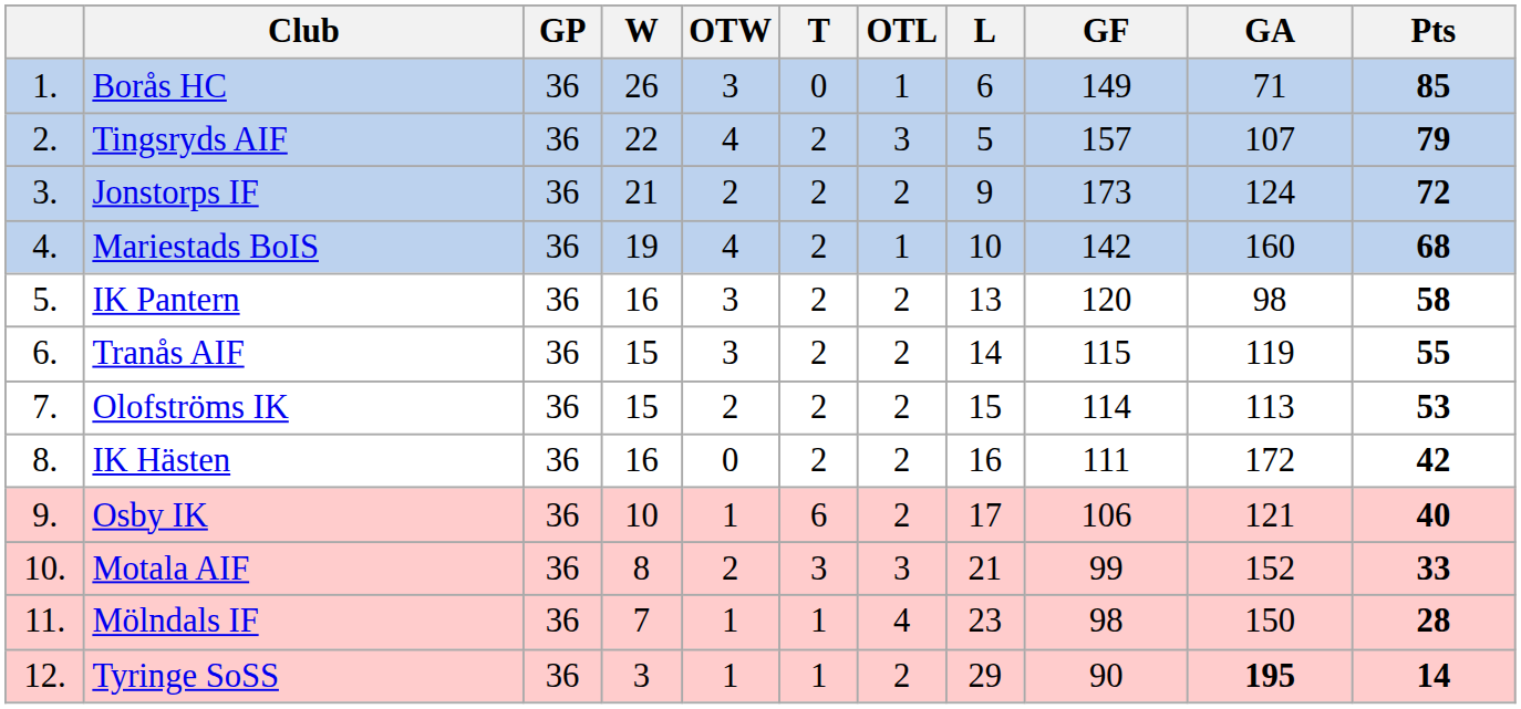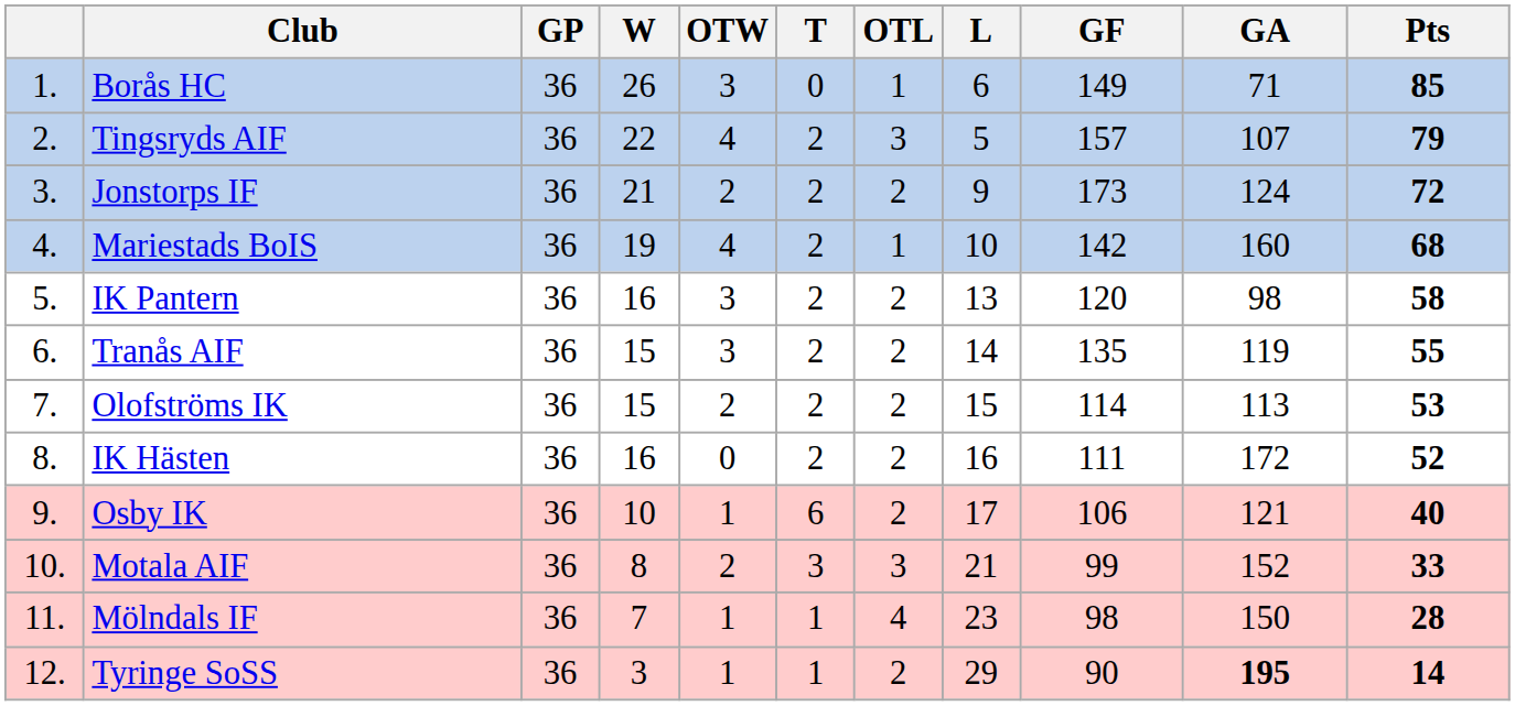Tranås AIF | GF: 115 -> 135
IK Hästen | Pts: 42 -> 52
